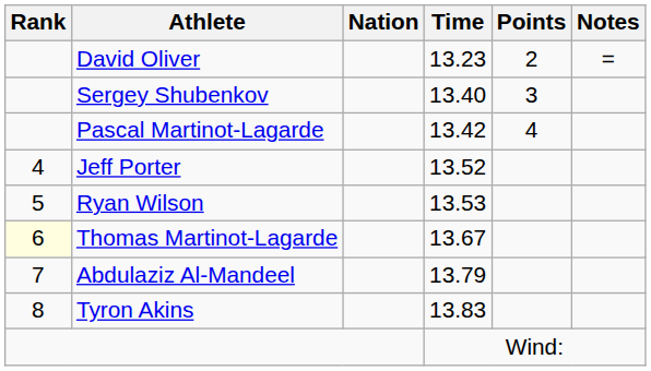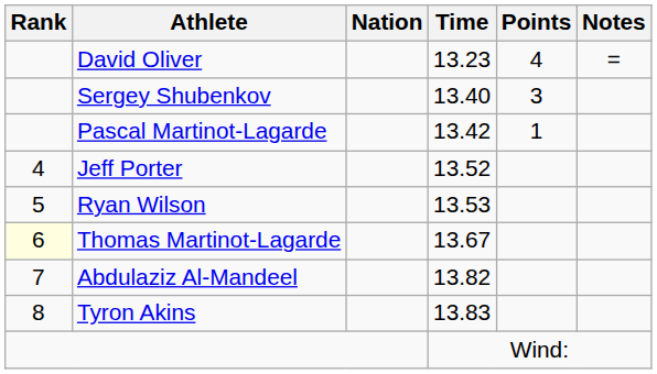David Oliver | Points: 2 -> 4
Pascal Martinot-Lagarde | Points: 4 -> 1
Abdulaziz Al-Mandeel | Time: 13.79 -> 13.82
